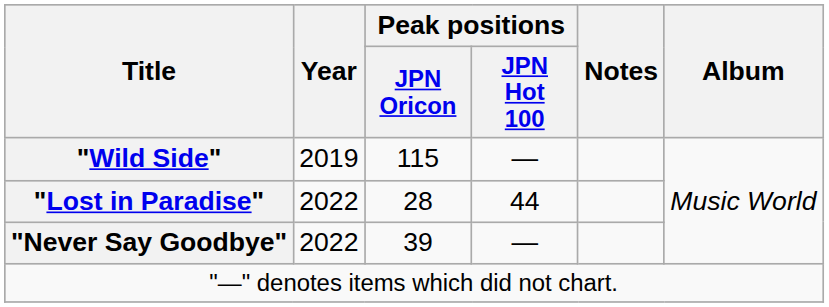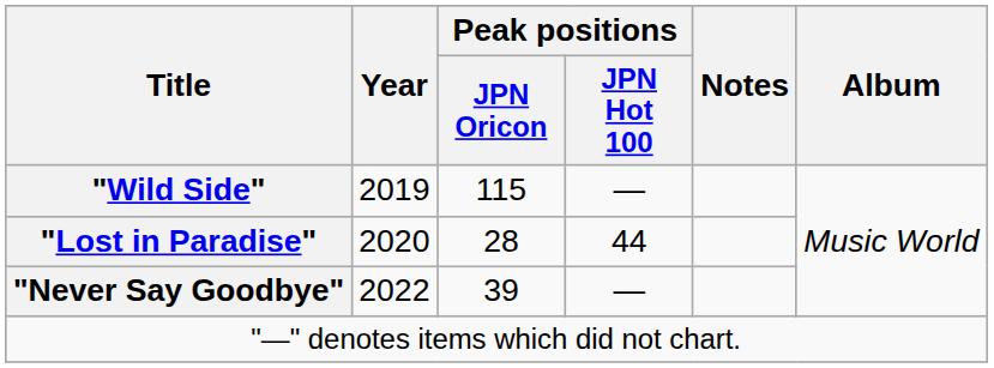"Lost in Paradise" | Year: 2022 -> 2020
